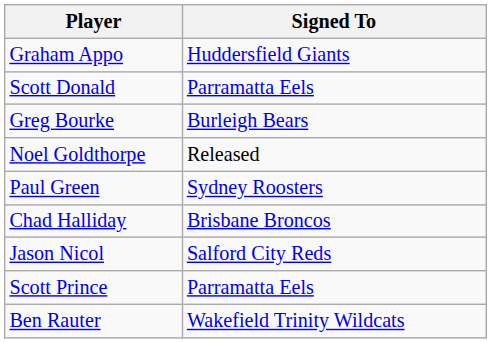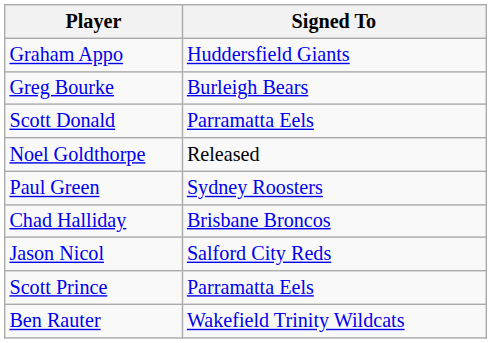rows swapped: Greg Bourke <-> Scott Donald
